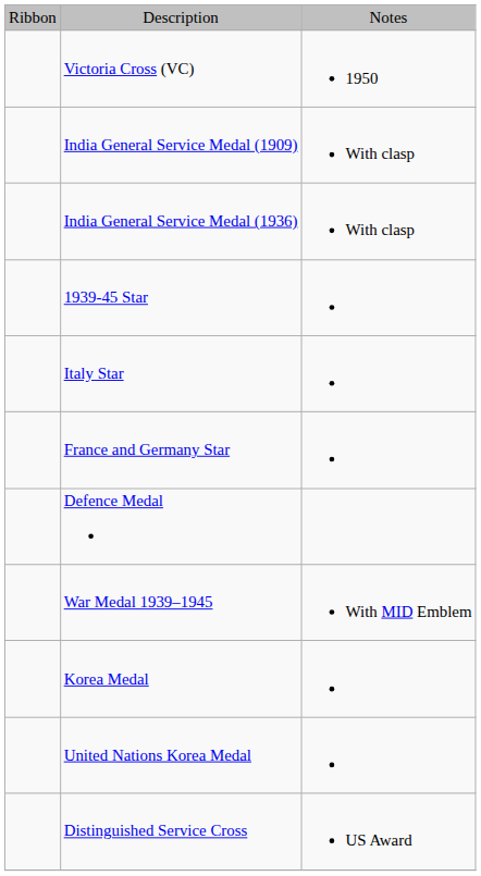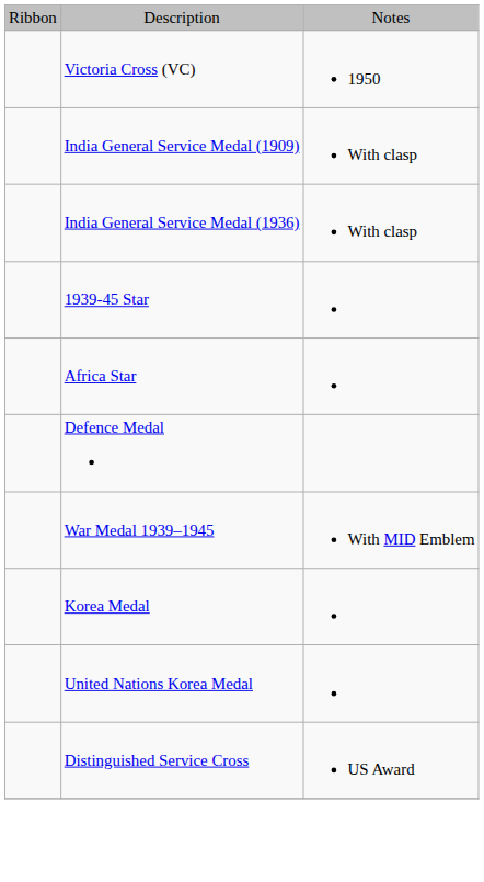+ row: Africa Star
- row: Italy Star
- row: France and Germany Star
